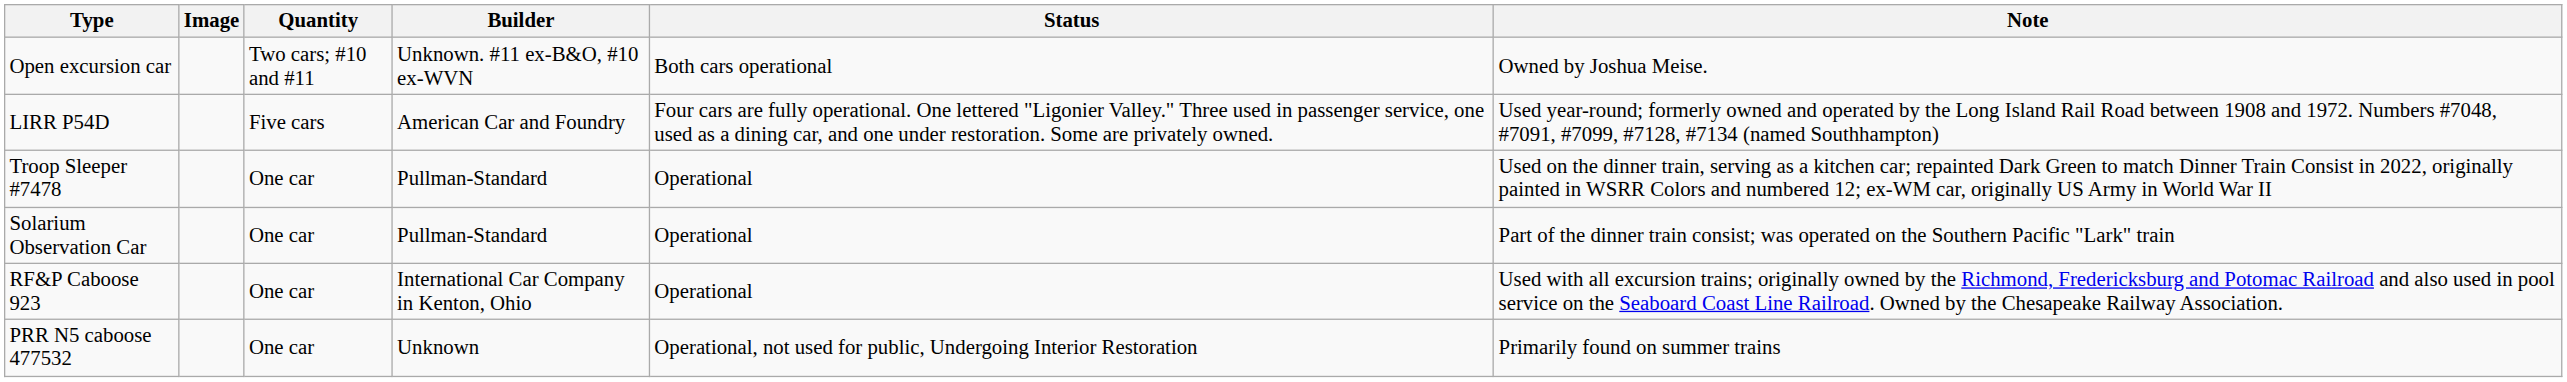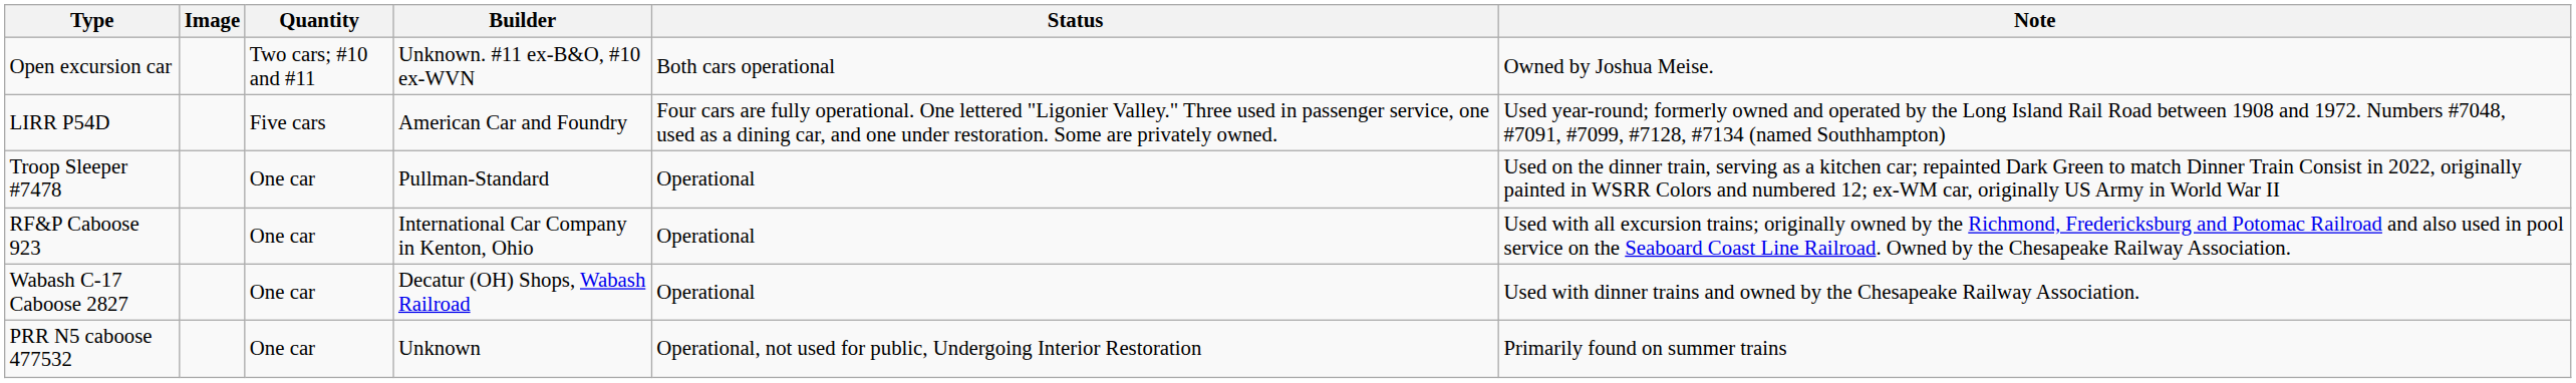- row: Solarium Observation Car | One car | Pullman-Standard | Operational | Part of the dinner train consist; was operated on the Southern Pacific "Lark" train
+ row: Wabash C-17 Caboose 2827 | One car | Decatur (OH) Shops, Wabash Railroad | Operational | Used with dinner trains and owned by the Chesapeake Railway Association.
